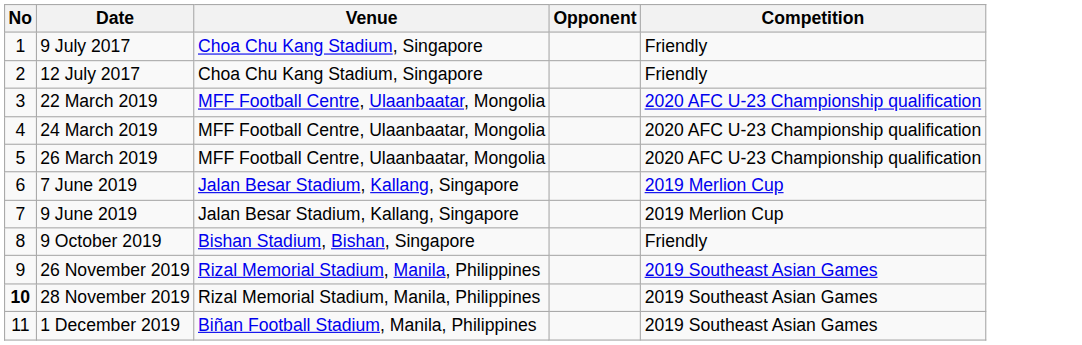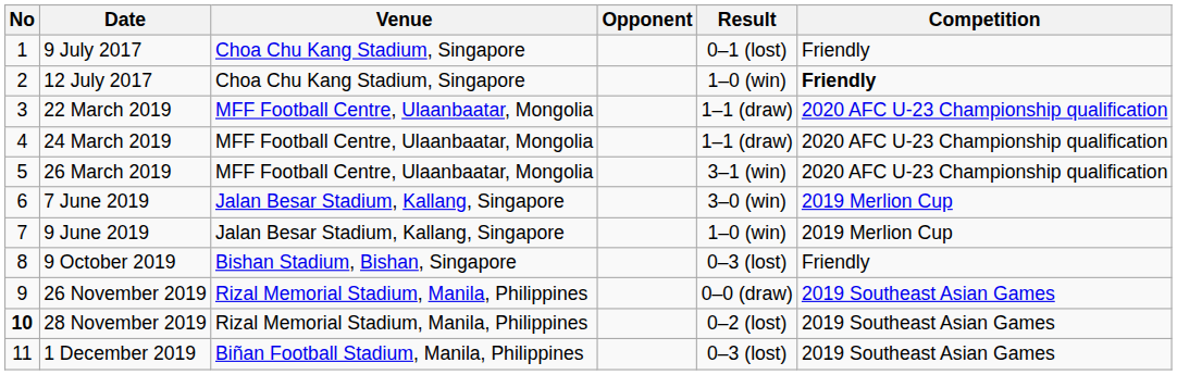+ column: Result | 0–1 (lost) | 1–0 (win) | 1–1 (draw) | 1–1 (draw) | 3–1 (win) | 3–0 (win) | 1–0 (win) | 0–3 (lost) | 0–0 (draw) | 0–2 (lost) | 0–3 (lost)
12 July 2017 | Competition: normal -> bold
